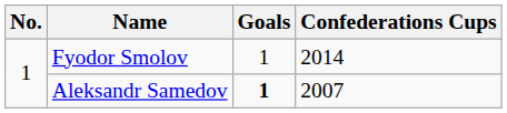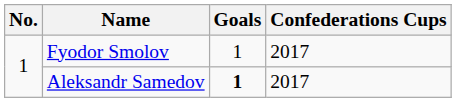Fyodor Smolov | Confederations Cups: 2014 -> 2017
Aleksandr Samedov | Confederations Cups: 2007 -> 2017
